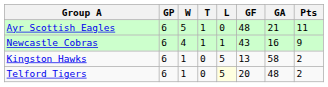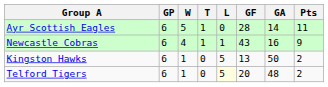Ayr Scottish Eagles | GF: 48 -> 28
Ayr Scottish Eagles | GA: 21 -> 14
Kingston Hawks | GA: 58 -> 50
